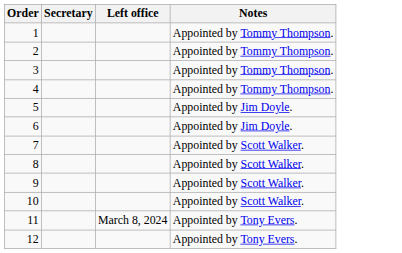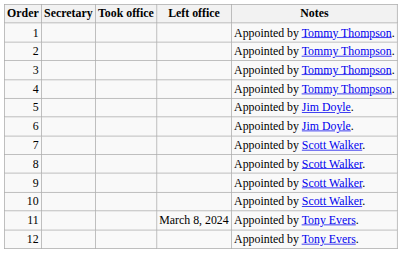+ column: Took office
